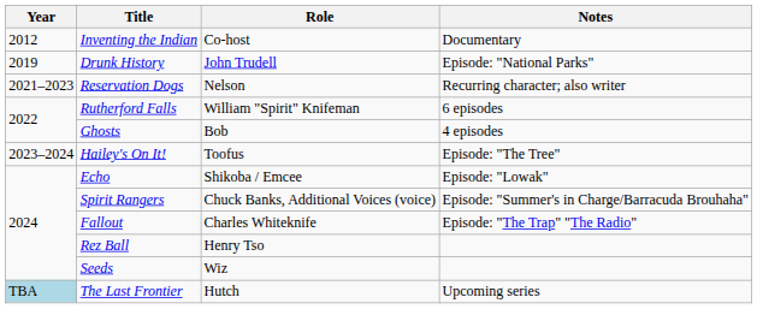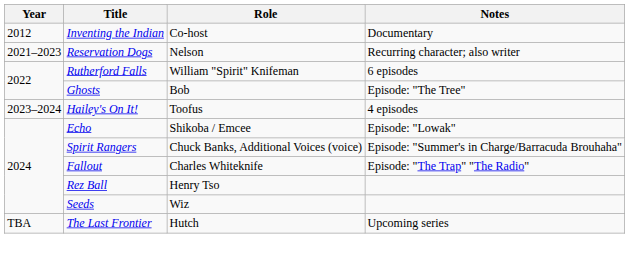- row: 2019 | Drunk History | John Trudell | Episode: "National Parks"
Ghosts | Notes: 4 episodes -> Episode: "The Tree"
Hailey's On It! | Notes: Episode: "The Tree" -> 4 episodes
The Last Frontier | Year: lightblue background -> no background
